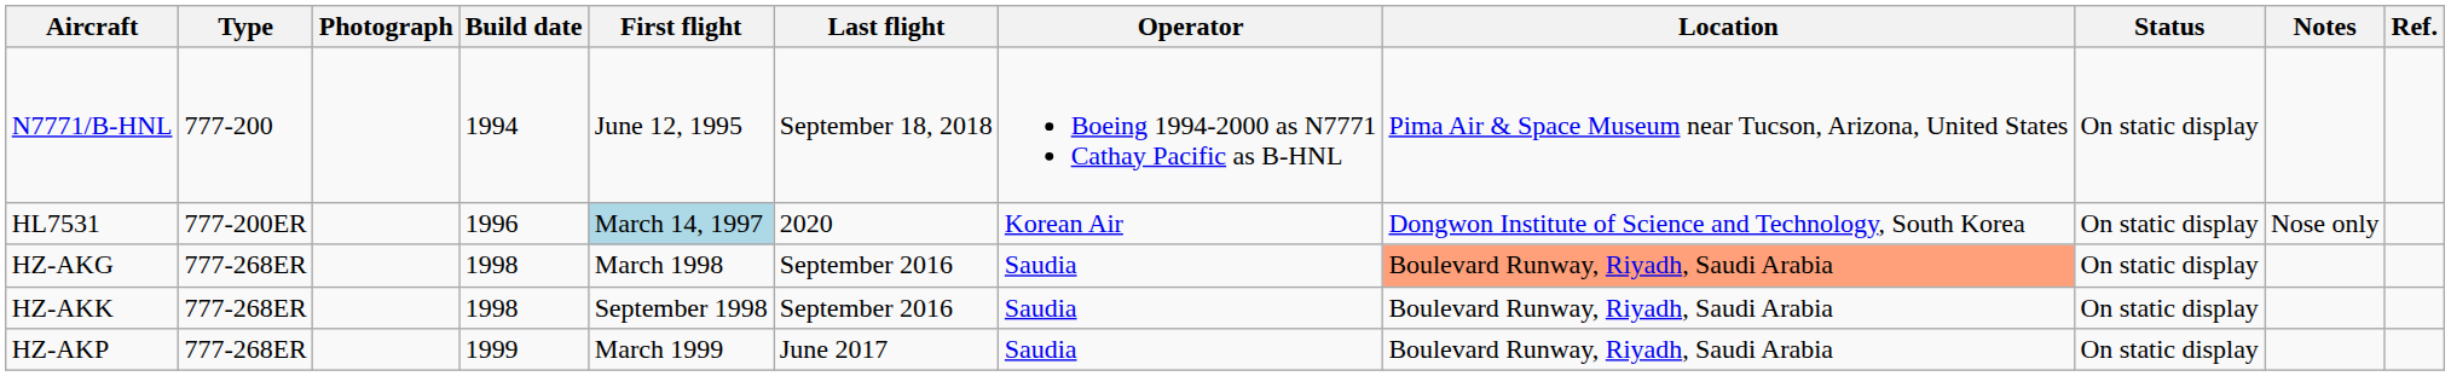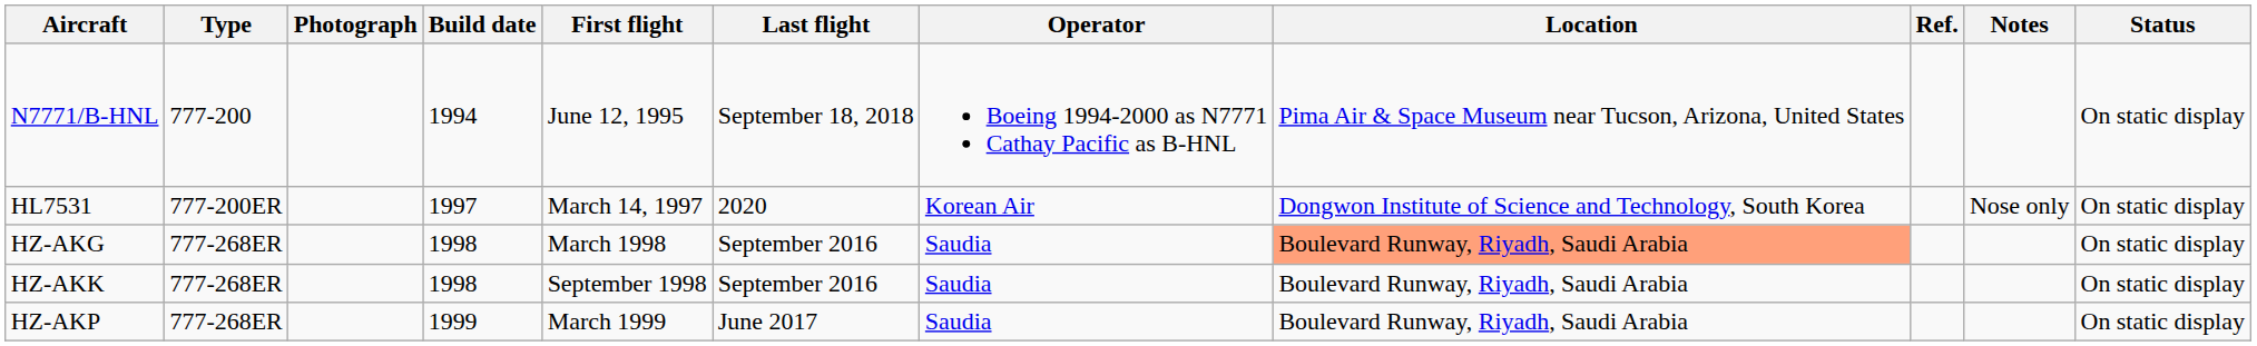columns swapped: Status <-> Ref.
HL7531 | Build date: 1996 -> 1997
HL7531 | First flight: lightblue background -> no background
